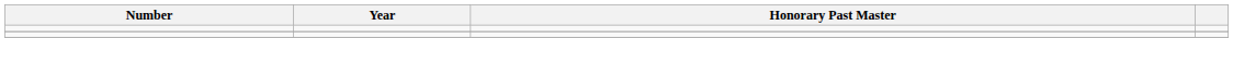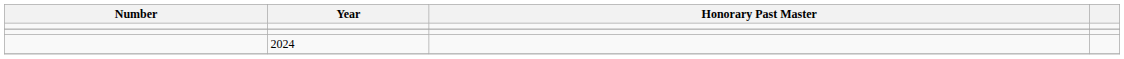+ row: 2024
